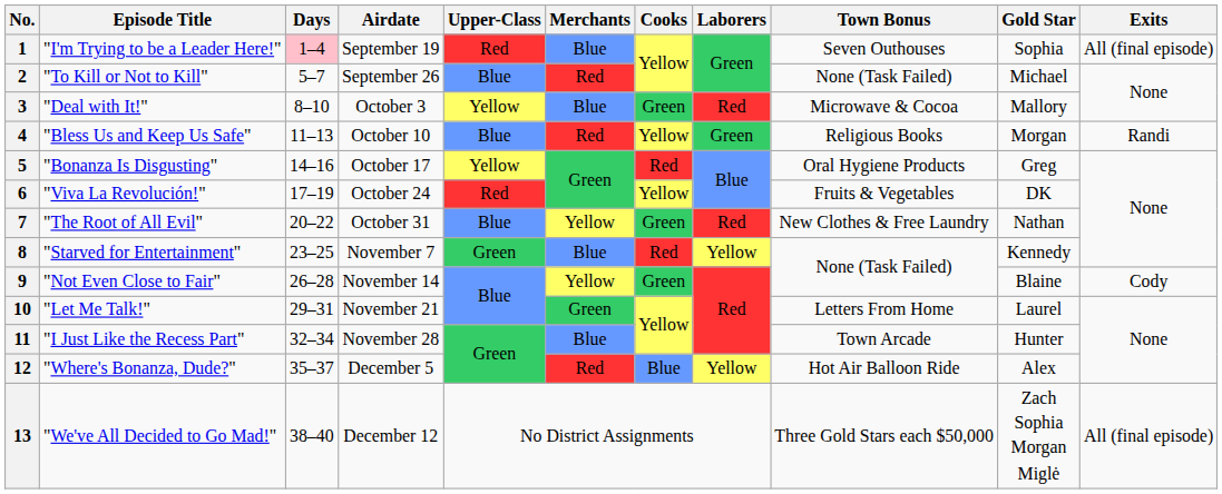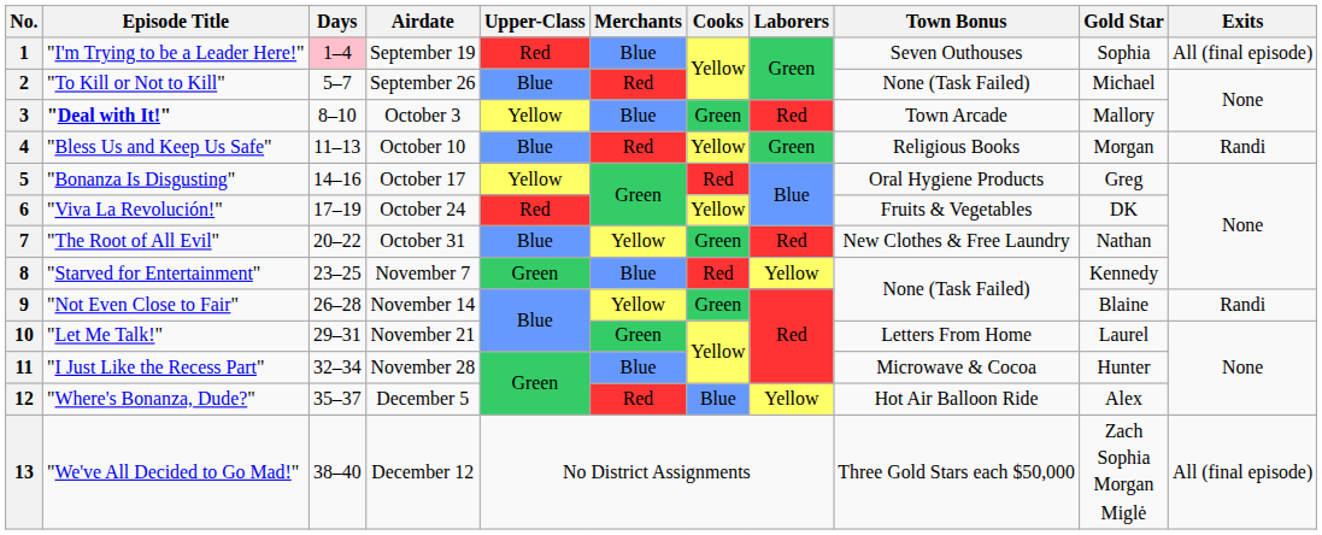3 | Episode Title: normal -> bold
3 | Town Bonus: Microwave & Cocoa -> Town Arcade
9 | Exits: Cody -> Randi
11 | Town Bonus: Town Arcade -> Microwave & Cocoa
